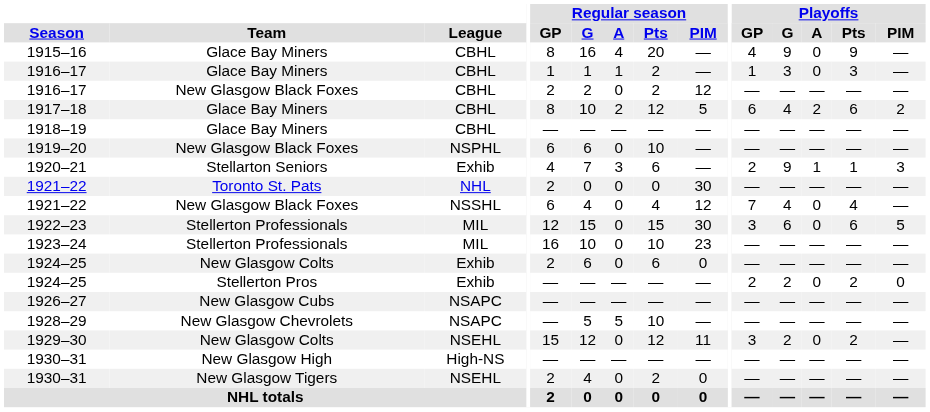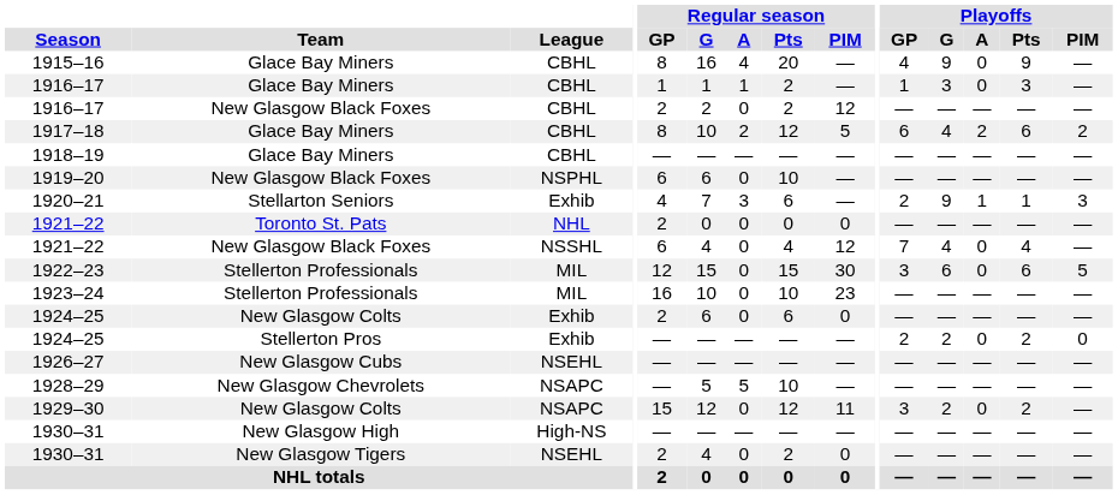1921–22 / Toronto St. Pats | Regular season / PIM: 30 -> 0
1926–27 | League: NSAPC -> NSEHL
1929–30 | League: NSEHL -> NSAPC
